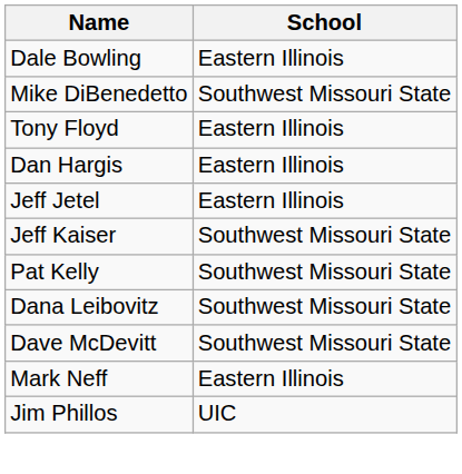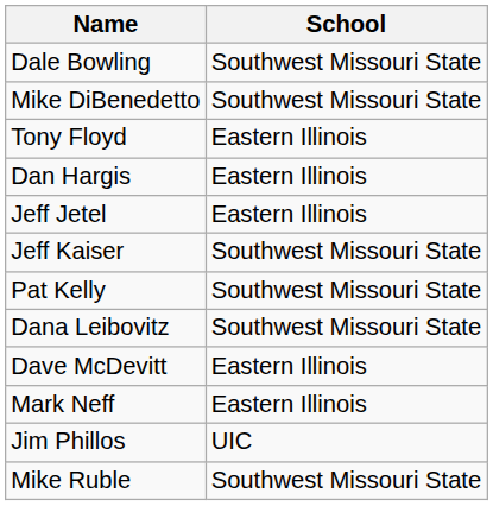Dale Bowling | School: Eastern Illinois -> Southwest Missouri State
Dave McDevitt | School: Southwest Missouri State -> Eastern Illinois
+ row: Mike Ruble | Southwest Missouri State
